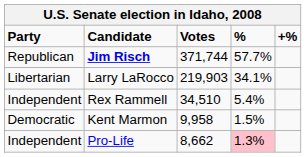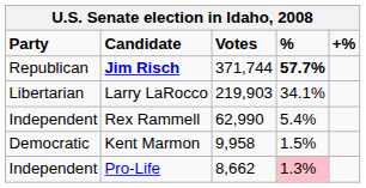Jim Risch | %: normal -> bold
Rex Rammell | Votes: 34,510 -> 62,990
